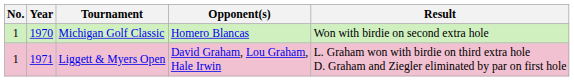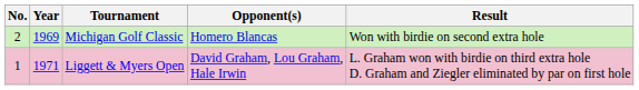Michigan Golf Classic | No.: 1 -> 2
Michigan Golf Classic | Year: 1970 -> 1969
